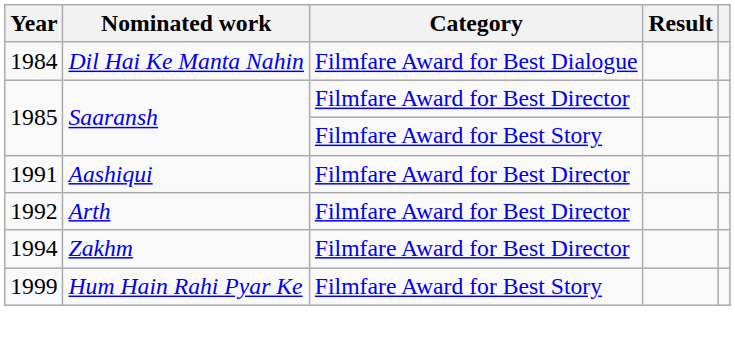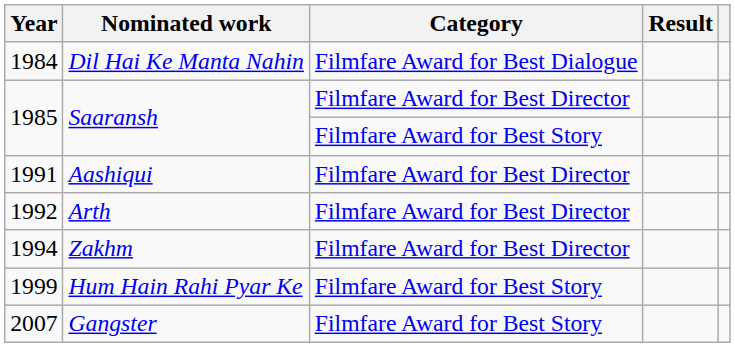+ row: 2007 | Gangster | Filmfare Award for Best Story
